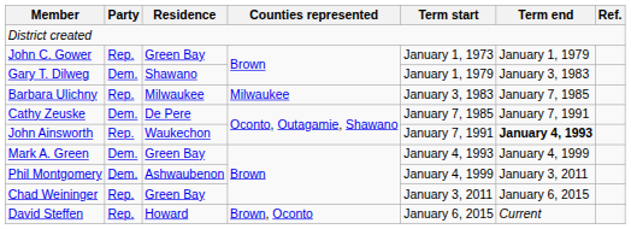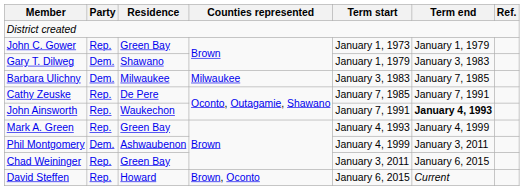Barbara Ulichny | Party: Rep. -> Dem.
Cathy Zeuske | Party: Dem. -> Rep.
Mark A. Green | Party: Dem. -> Rep.
